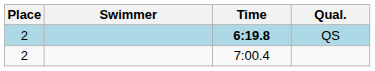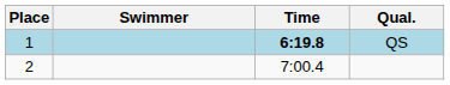QS | Place: 2 -> 1
